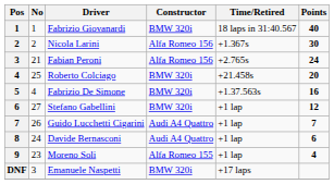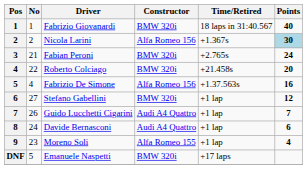Nicola Larini | Points: no background -> lightblue background
Fabian Peroni | Constructor: Alfa Romeo 156 -> BMW 320i
Roberto Colciago | No: 25 -> 22
Fabrizio De Simone | Constructor: BMW 320i -> Alfa Romeo 156
Emanuele Naspetti | No: 3 -> 5
